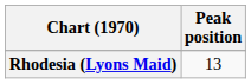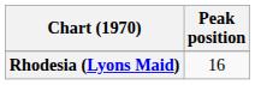Rhodesia (Lyons Maid) | Peak position: 13 -> 16
